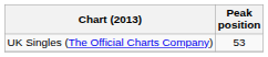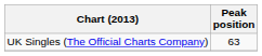UK Singles (The Official Charts Company) | Peak position: 53 -> 63
